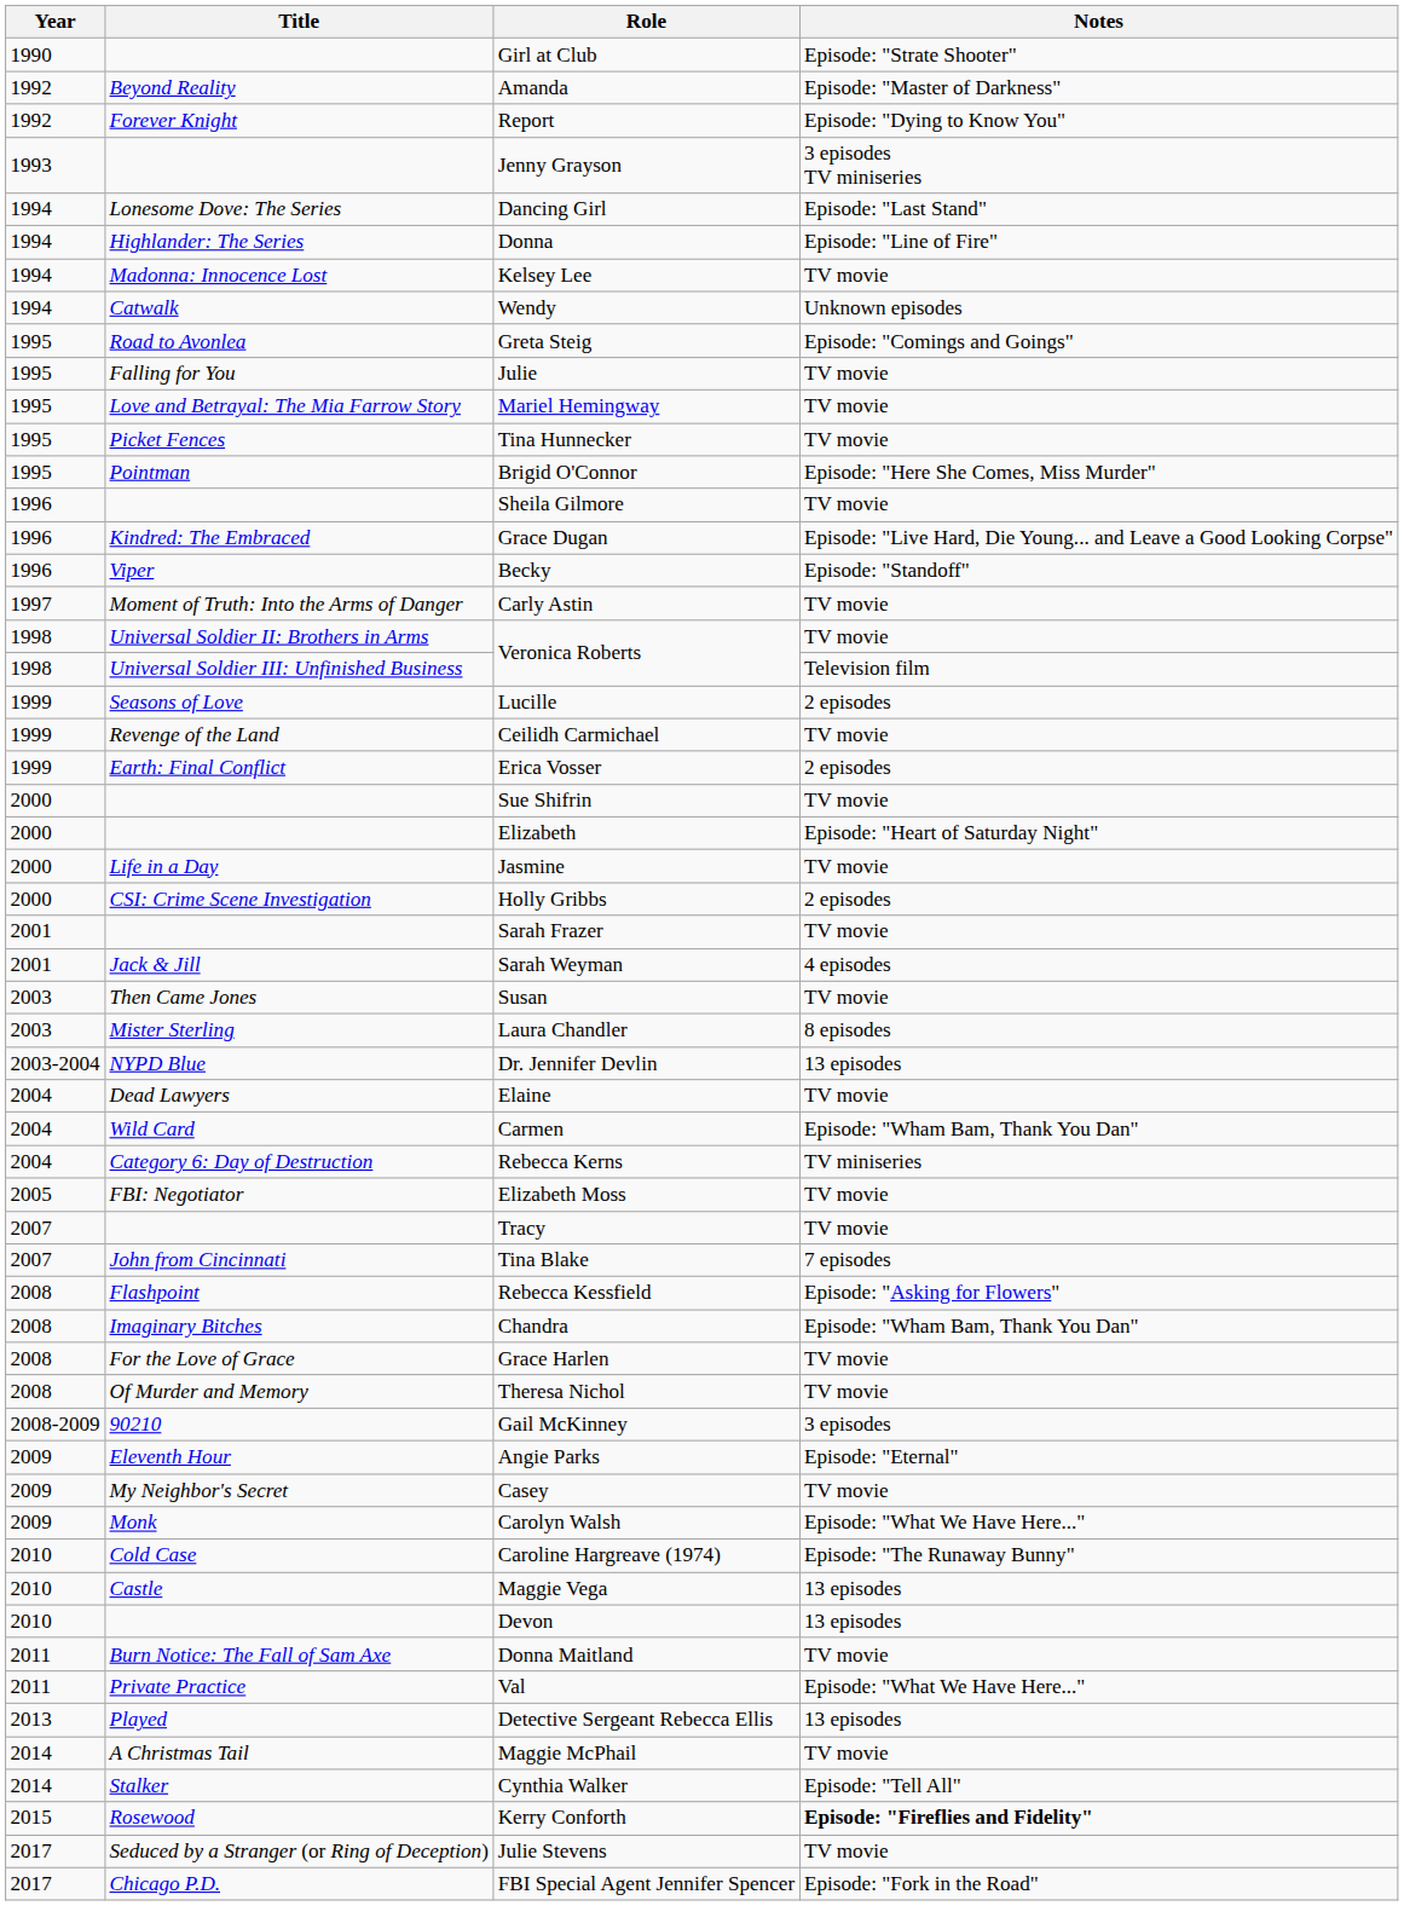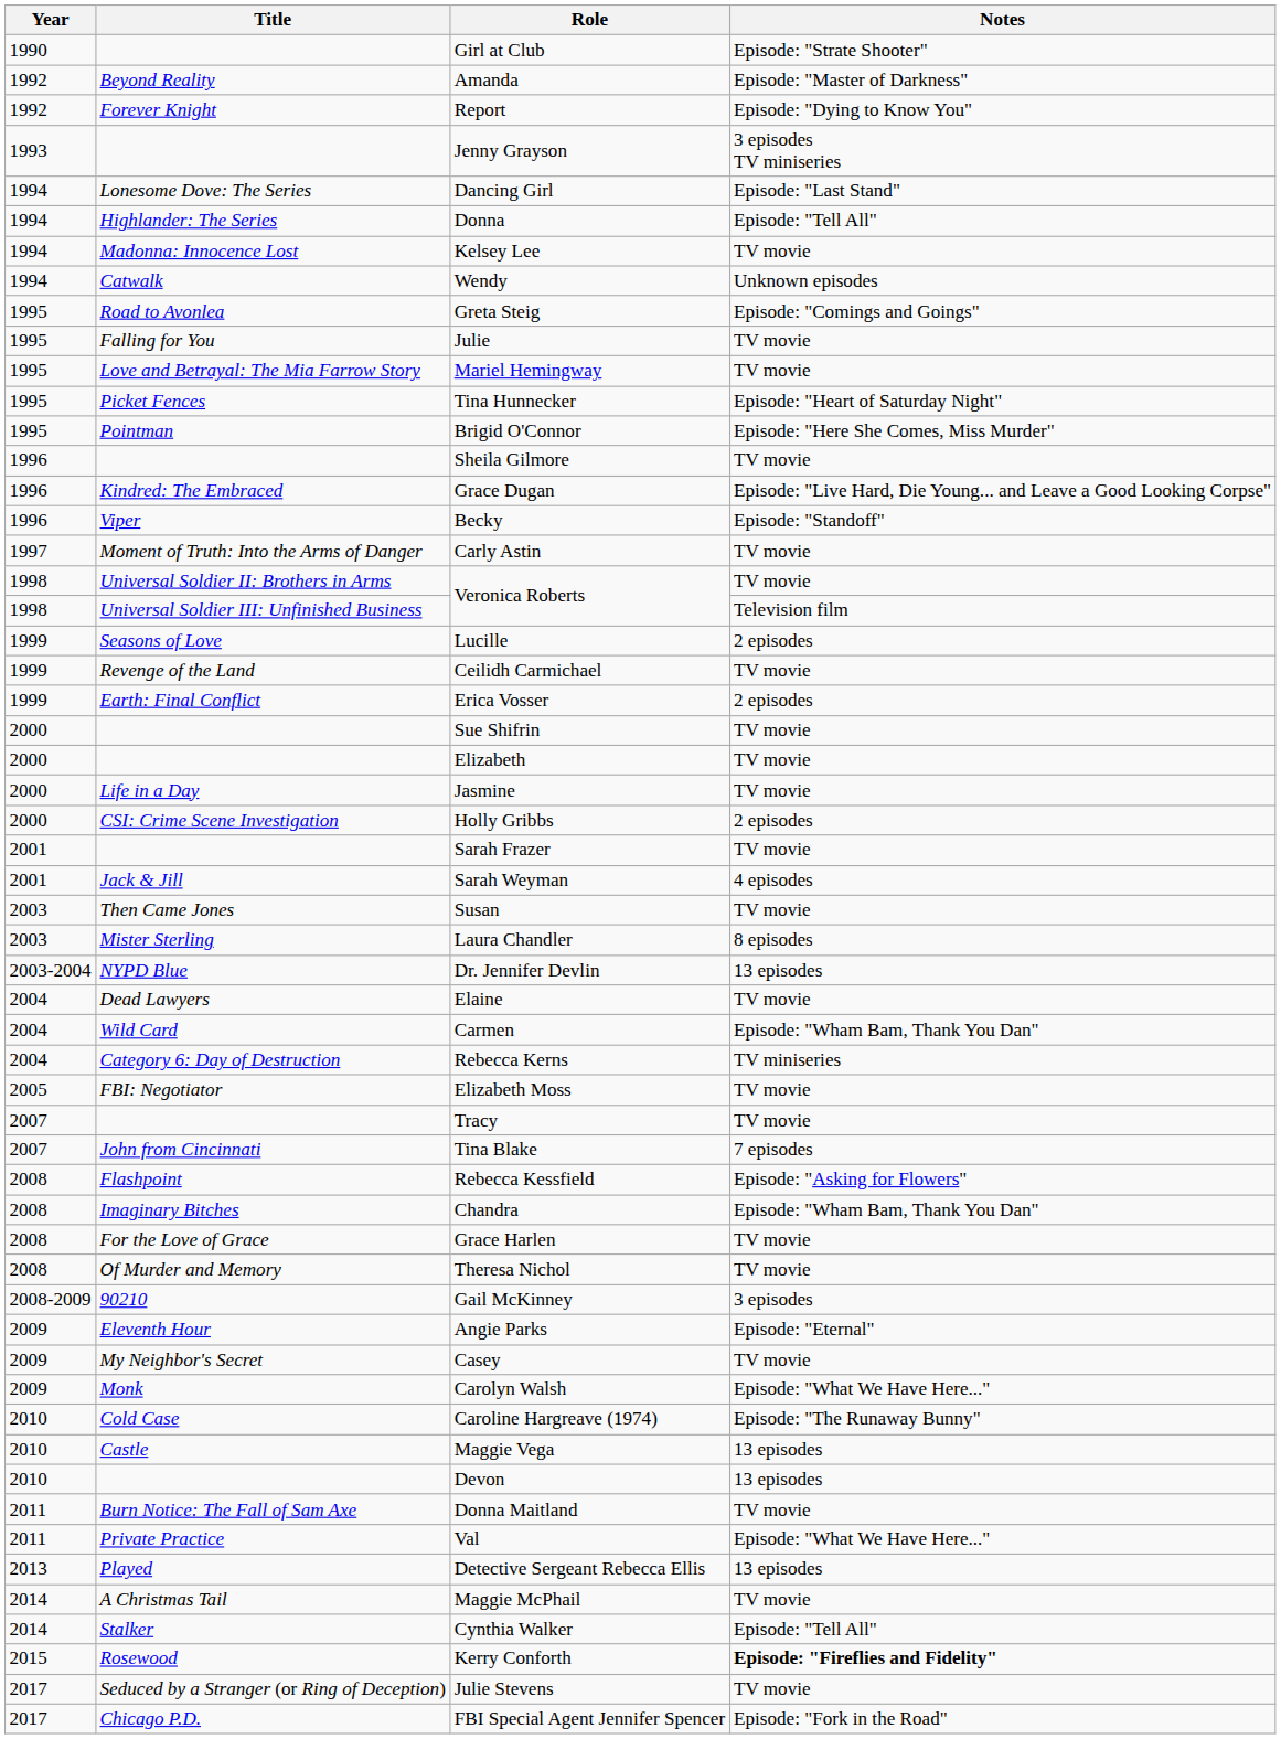Donna | Notes: Episode: "Line of Fire" -> Episode: "Tell All"
Tina Hunnecker | Notes: TV movie -> Episode: "Heart of Saturday Night"
Elizabeth | Notes: Episode: "Heart of Saturday Night" -> TV movie
